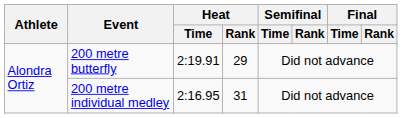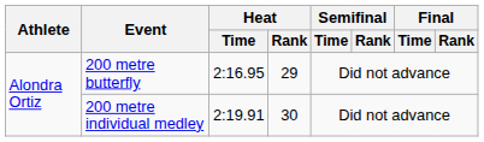200 metre butterfly | Heat / Time: 2:19.91 -> 2:16.95
200 metre individual medley | Heat / Time: 2:16.95 -> 2:19.91
200 metre individual medley | Heat / Rank: 31 -> 30
